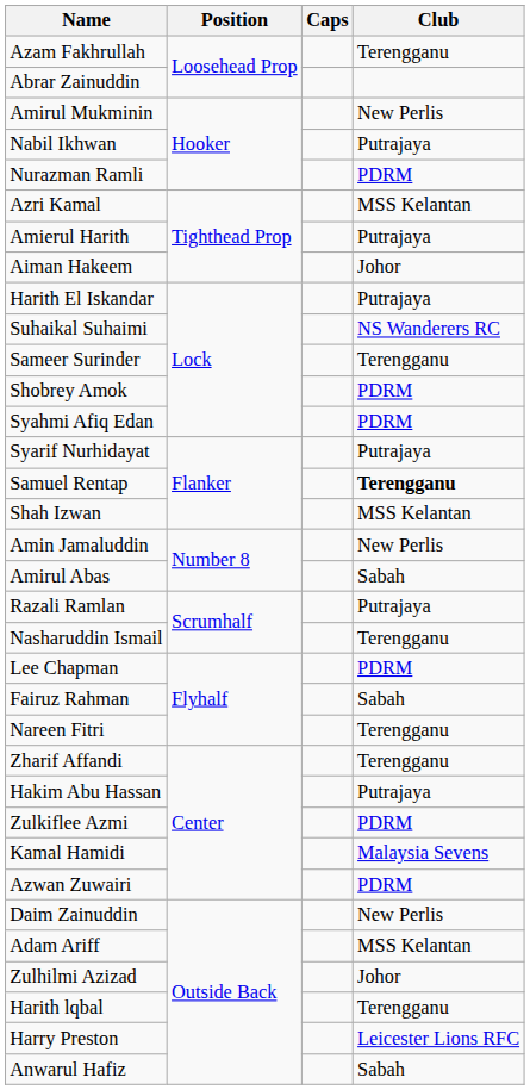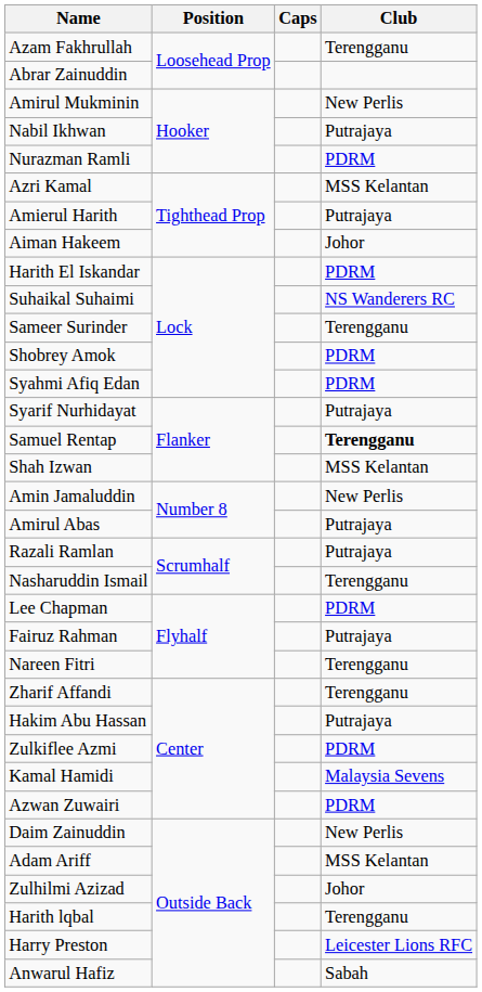Harith El Iskandar | Club: Putrajaya -> PDRM
Amirul Abas | Club: Sabah -> Putrajaya
Fairuz Rahman | Club: Sabah -> Putrajaya
